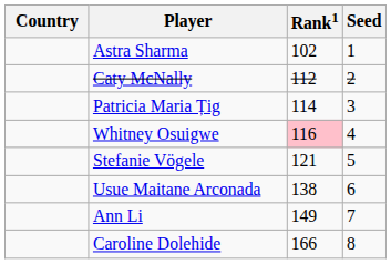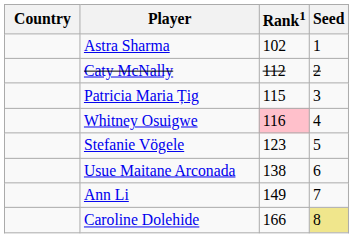Patricia Maria Țig | Rank1: 114 -> 115
Stefanie Vögele | Rank1: 121 -> 123
Caroline Dolehide | Seed: no background -> khaki background
